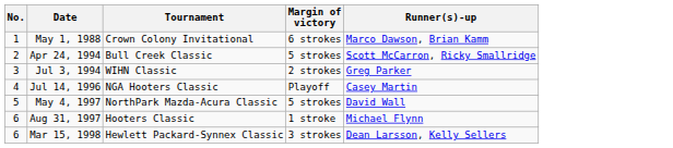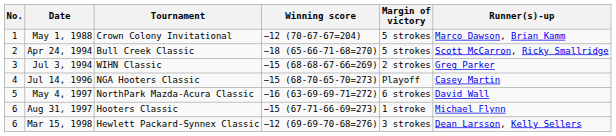+ column: Winning score | −12 (70-67-67=204) | −18 (65-66-71-68=270) | −15 (68-68-67-66=269) | −15 (68-70-65-70=273) | −16 (63-69-69-71=272) | −15 (67-71-66-69=273) | −12 (69-69-70-68=276)
May 1, 1988 | Margin of victory: 6 strokes -> 5 strokes
May 4, 1997 | Margin of victory: 5 strokes -> 6 strokes
